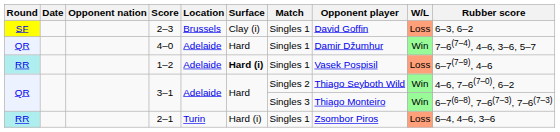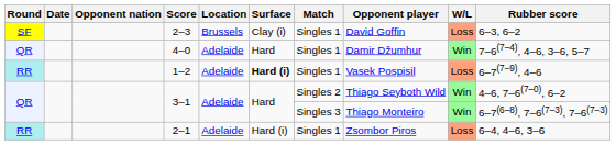2–1 | Location: Turin -> Adelaide
